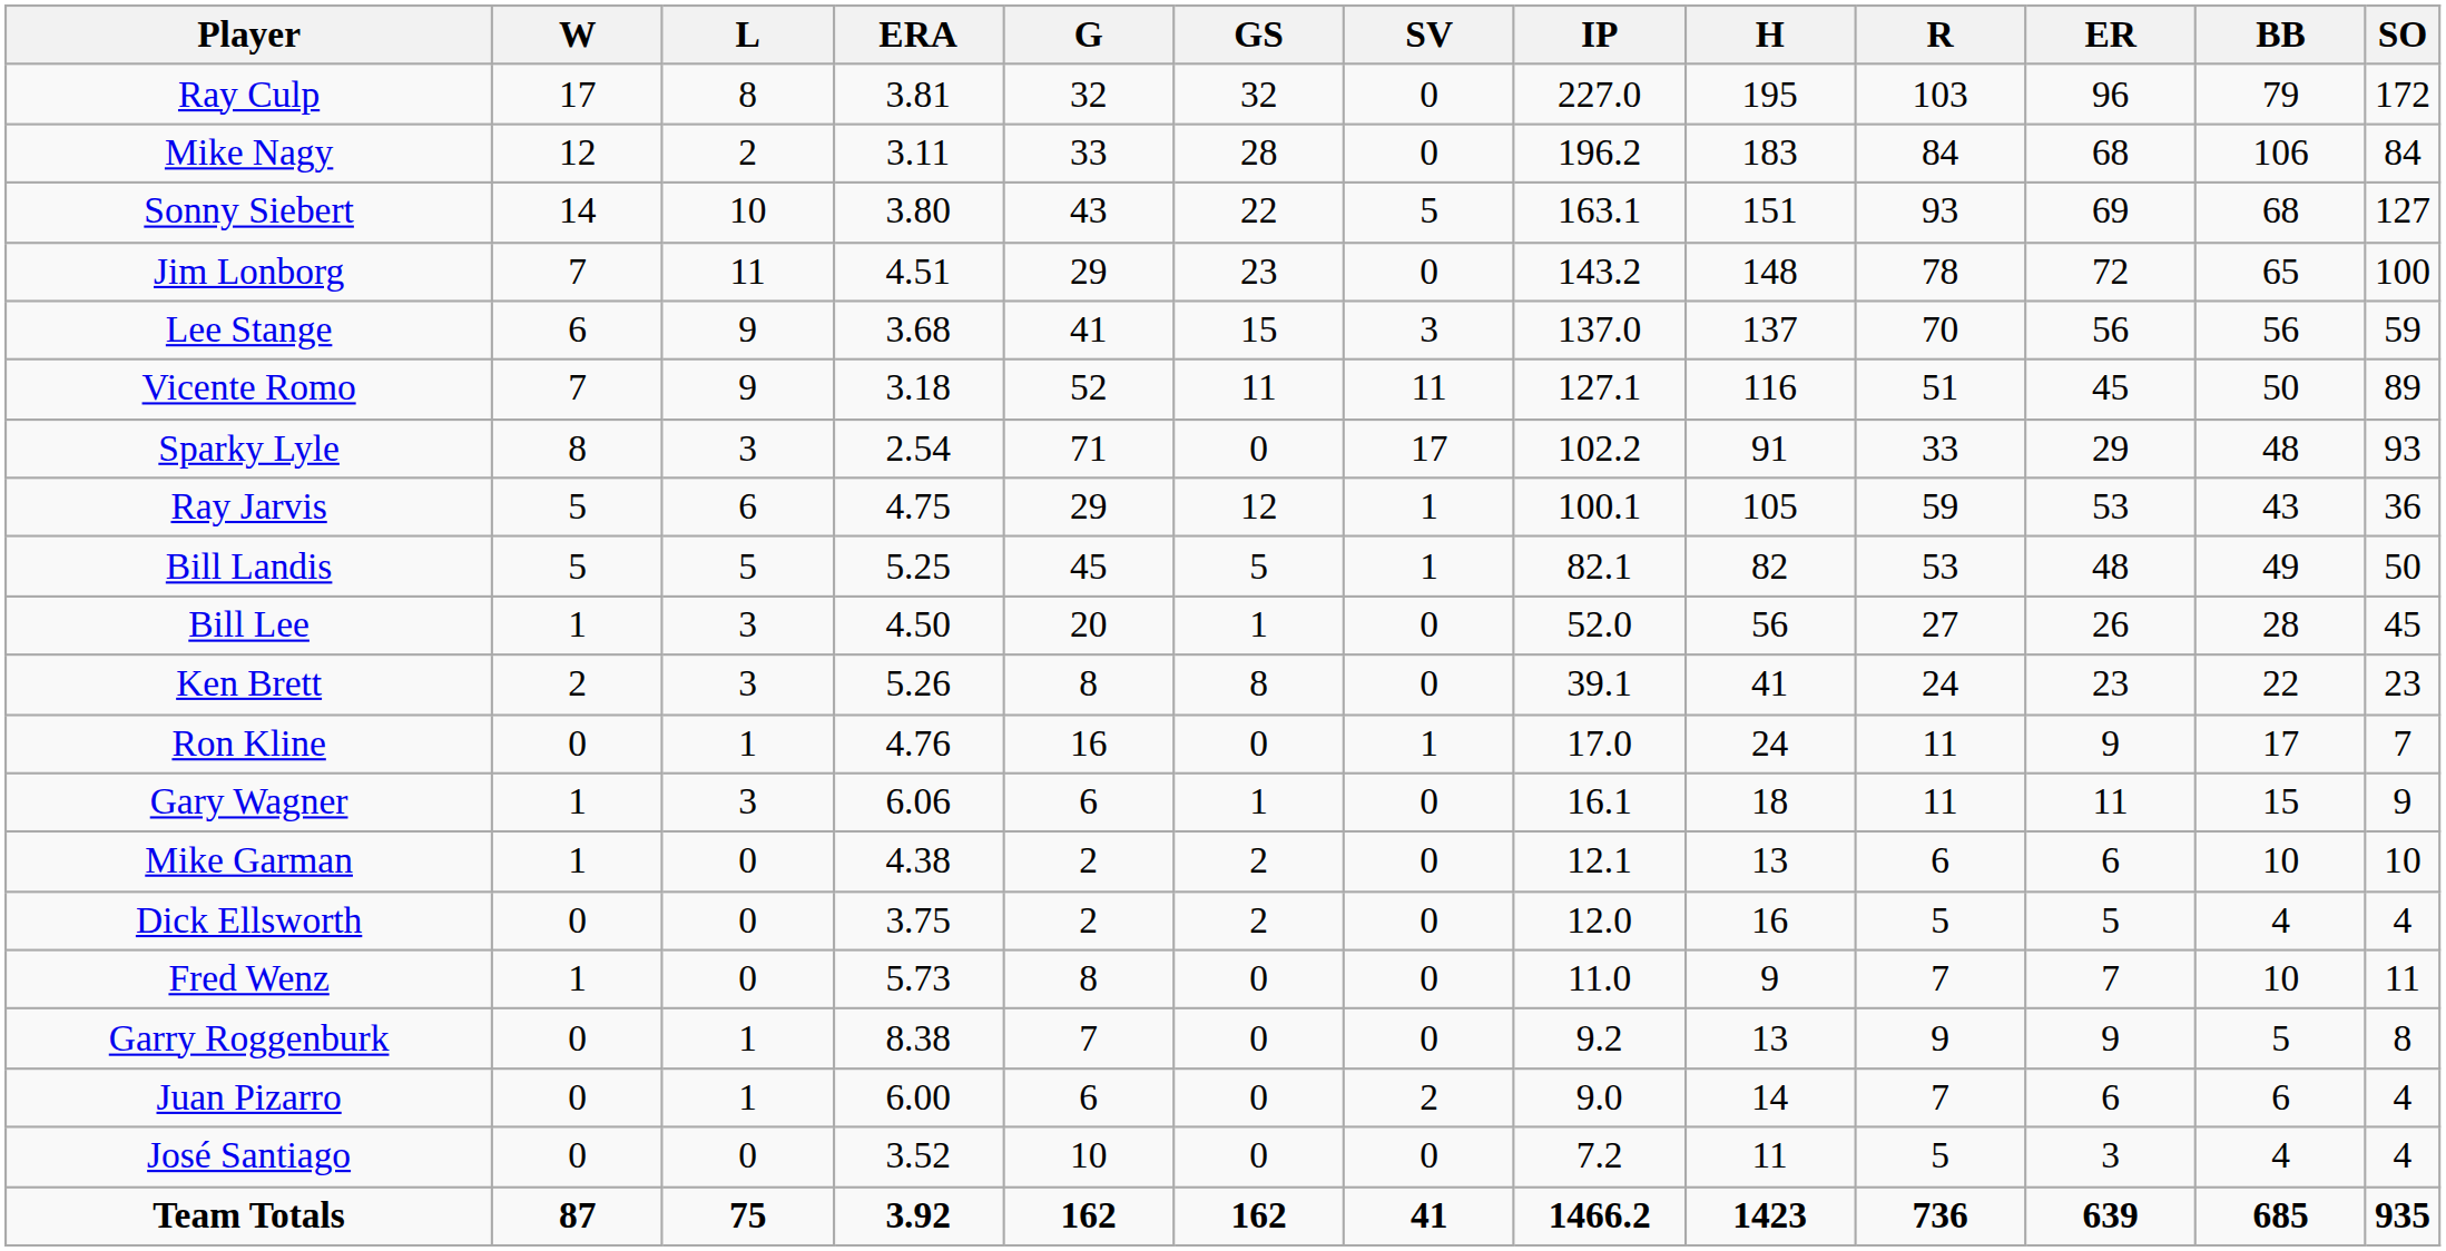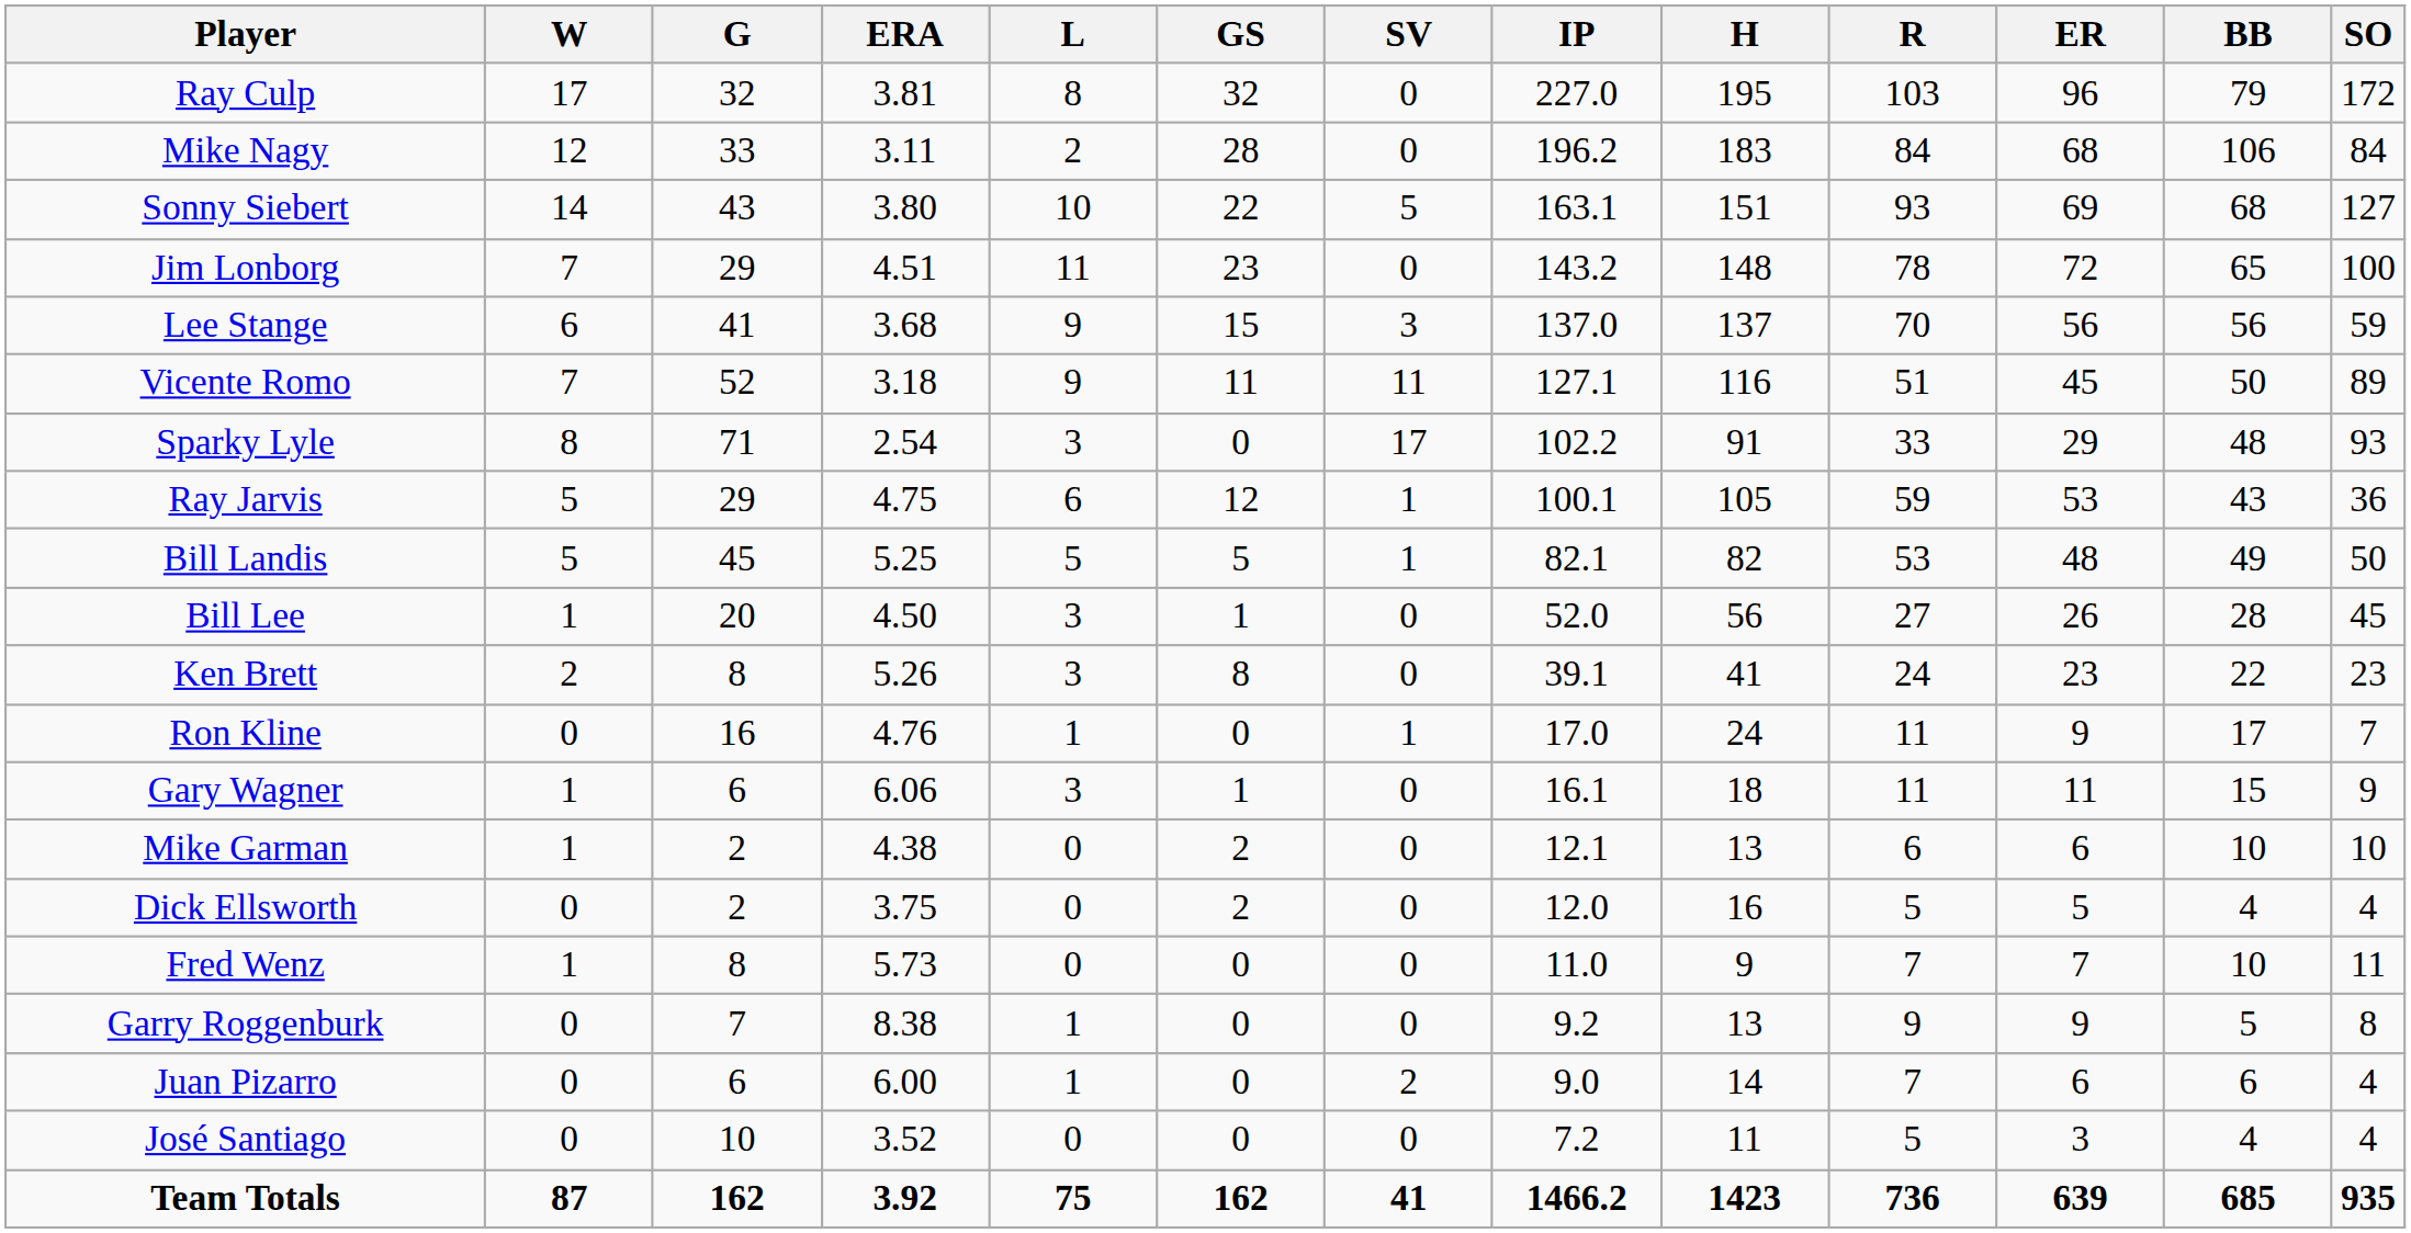columns swapped: L <-> G
